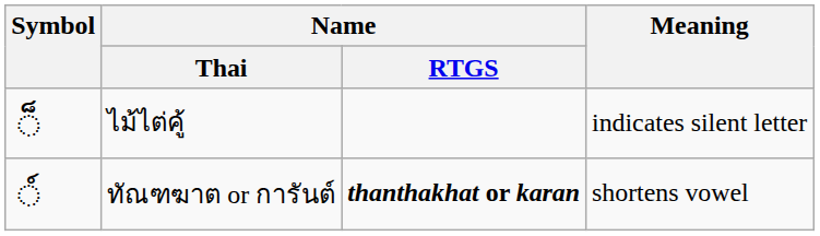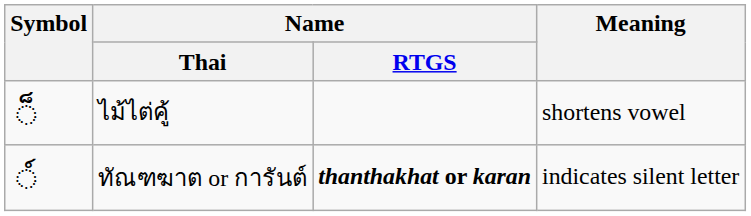ไม้ไต่คู้ | Meaning: indicates silent letter -> shortens vowel
ทัณฑฆาต or การันต์ | Meaning: shortens vowel -> indicates silent letter
